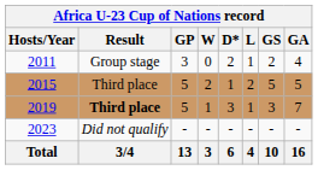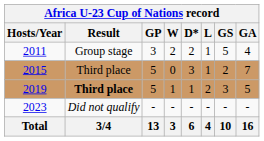2011 | W: 0 -> 2
2011 | GS: 2 -> 5
2015 | W: 2 -> 0
2015 | D*: 1 -> 3
2015 | L: 2 -> 1
2015 | GS: 5 -> 2
2015 | GA: 5 -> 7
2019 | D*: 3 -> 1
2019 | L: 1 -> 2
2019 | GA: 7 -> 5
